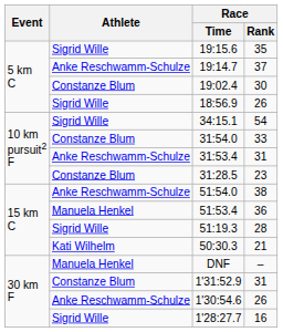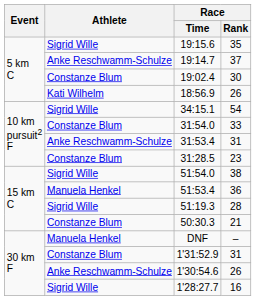18:56.9 | Athlete: Sigrid Wille -> Kati Wilhelm
51:54.0 | Athlete: Anke Reschwamm-Schulze -> Sigrid Wille
50:30.3 | Athlete: Kati Wilhelm -> Constanze Blum
